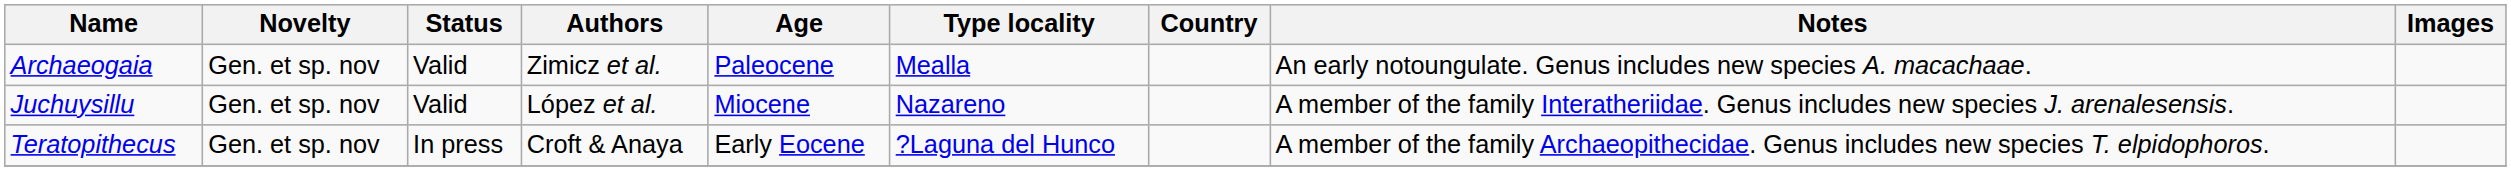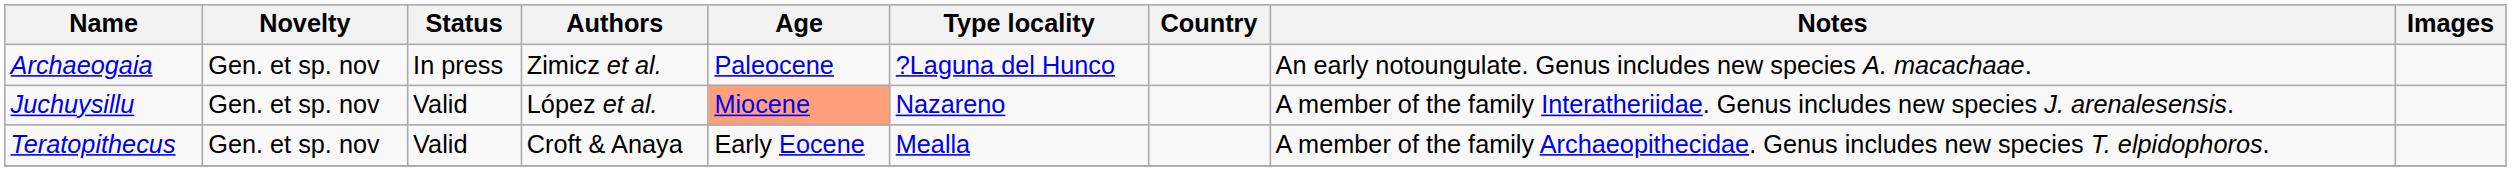Archaeogaia | Status: Valid -> In press
Archaeogaia | Type locality: Mealla -> ?Laguna del Hunco
Juchuysillu | Age: no background -> lightsalmon background
Teratopithecus | Status: In press -> Valid
Teratopithecus | Type locality: ?Laguna del Hunco -> Mealla
